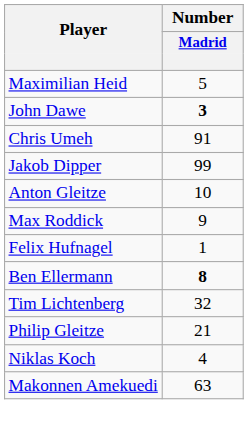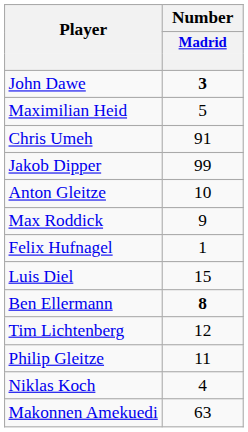rows swapped: Maximilian Heid <-> John Dawe
+ row: Luis Diel | 15
Tim Lichtenberg | Number / Madrid: 32 -> 12
Philip Gleitze | Number / Madrid: 21 -> 11
